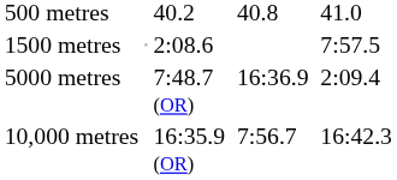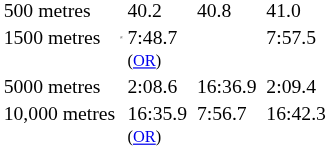1500 metres | column 3: 2:08.6 -> 7:48.7 (OR)
5000 metres | column 3: 7:48.7 (OR) -> 2:08.6
